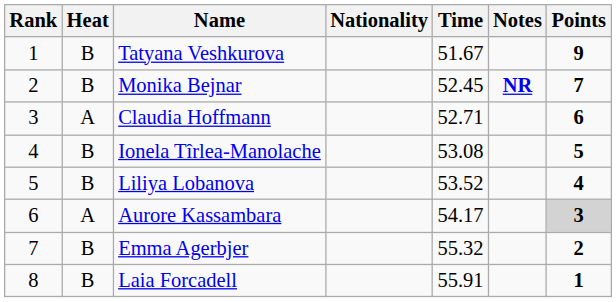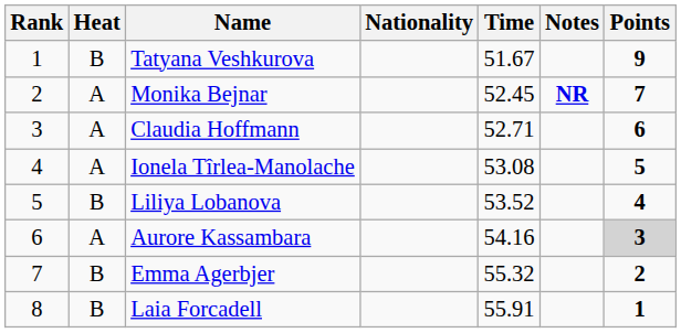Monika Bejnar | Heat: B -> A
Ionela Tîrlea-Manolache | Heat: B -> A
Aurore Kassambara | Time: 54.17 -> 54.16
